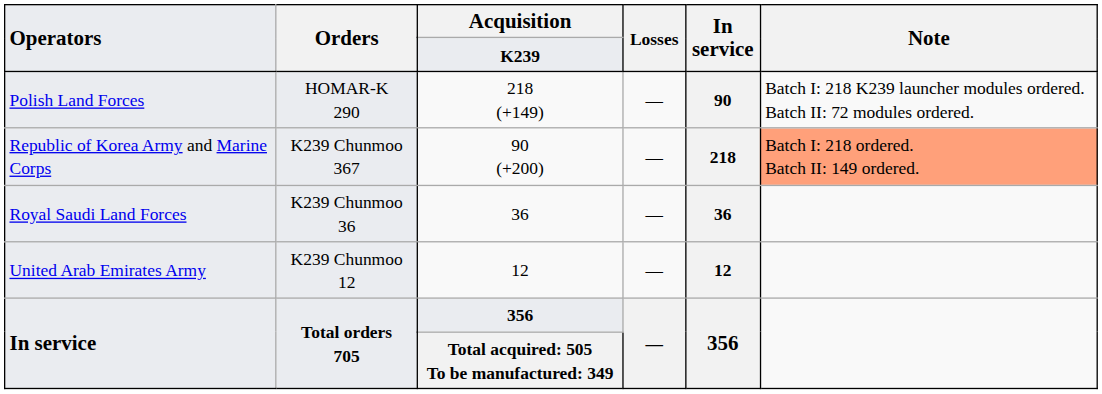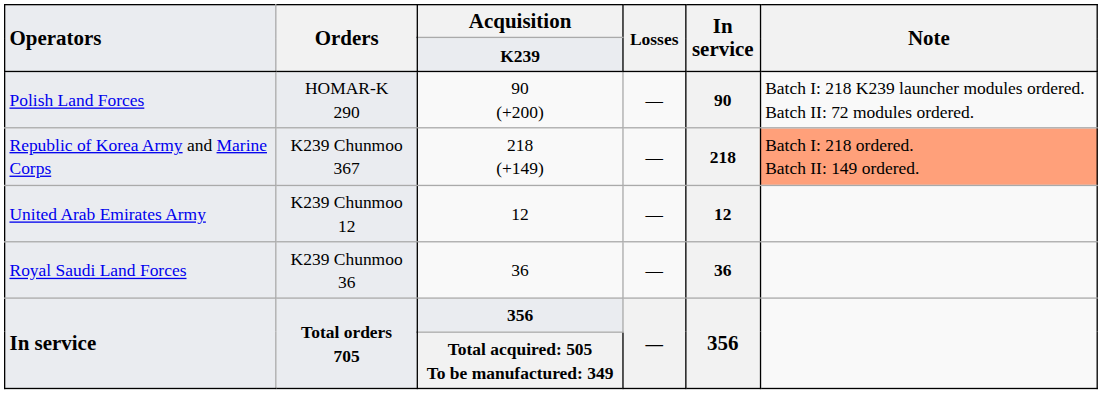Polish Land Forces | Acquisition: 218 (+149) -> 90 (+200)
Republic of Korea Army and Marine Corps | Acquisition: 90 (+200) -> 218 (+149)
rows swapped: Royal Saudi Land Forces <-> United Arab Emirates Army
